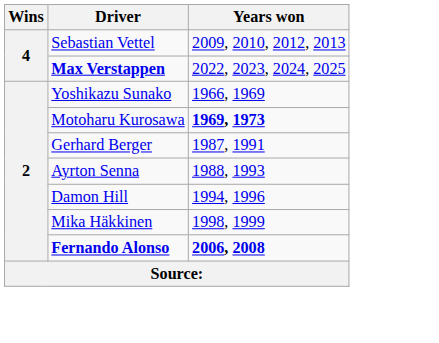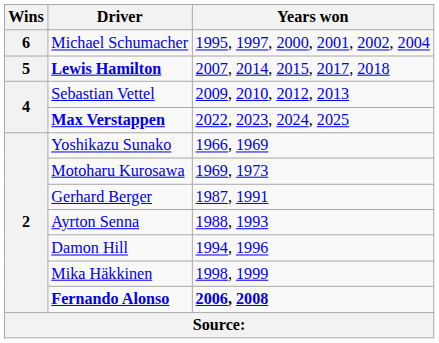+ row: 6 | Michael Schumacher | 1995, 1997, 2000, 2001, 2002, 2004
+ row: 5 | Lewis Hamilton | 2007, 2014, 2015, 2017, 2018
Motoharu Kurosawa | Years won: bold -> normal
